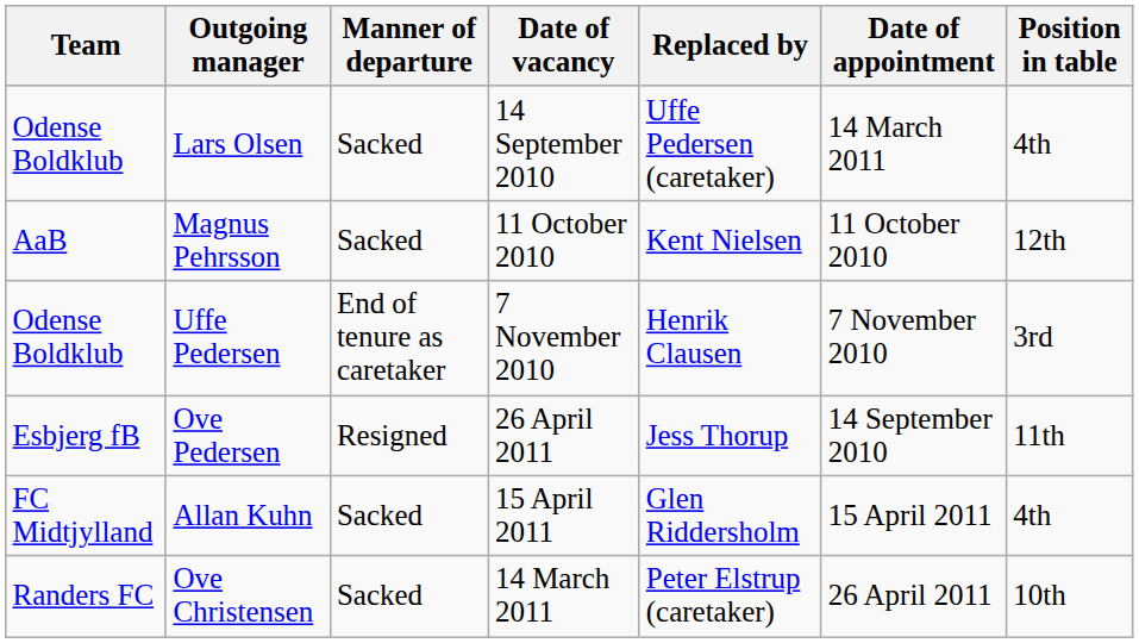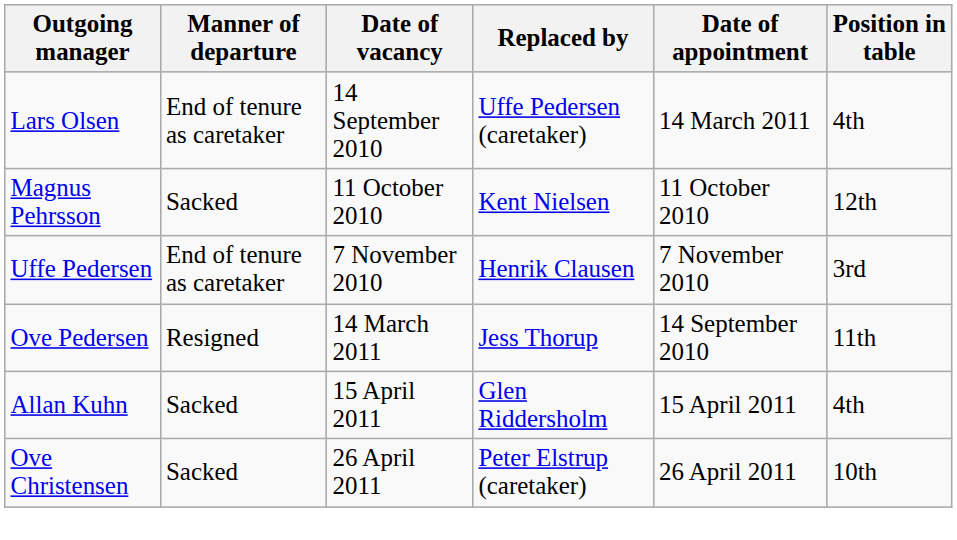- column: Team | Odense Boldklub | AaB | Odense Boldklub | Esbjerg fB | FC Midtjylland | Randers FC
Lars Olsen | Manner of departure: Sacked -> End of tenure as caretaker
Ove Pedersen | Date of vacancy: 26 April 2011 -> 14 March 2011
Ove Christensen | Date of vacancy: 14 March 2011 -> 26 April 2011
